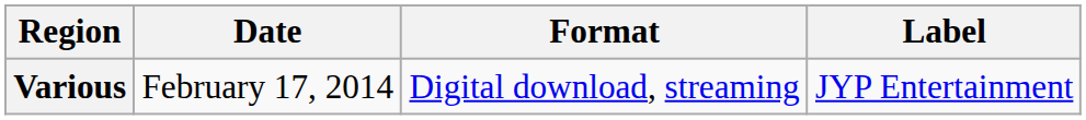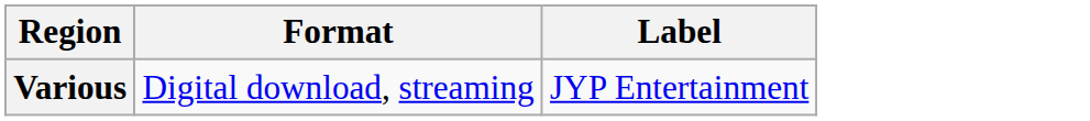- column: Date | February 17, 2014
